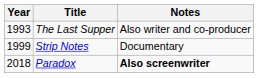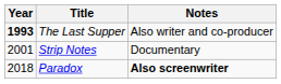The Last Supper | Year: normal -> bold
Strip Notes | Year: 1999 -> 2001
